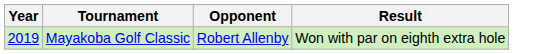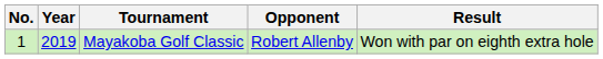+ column: No. | 1
